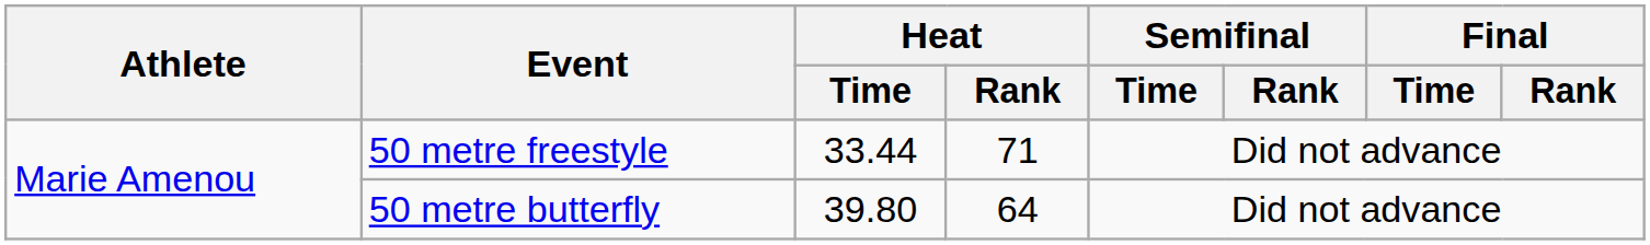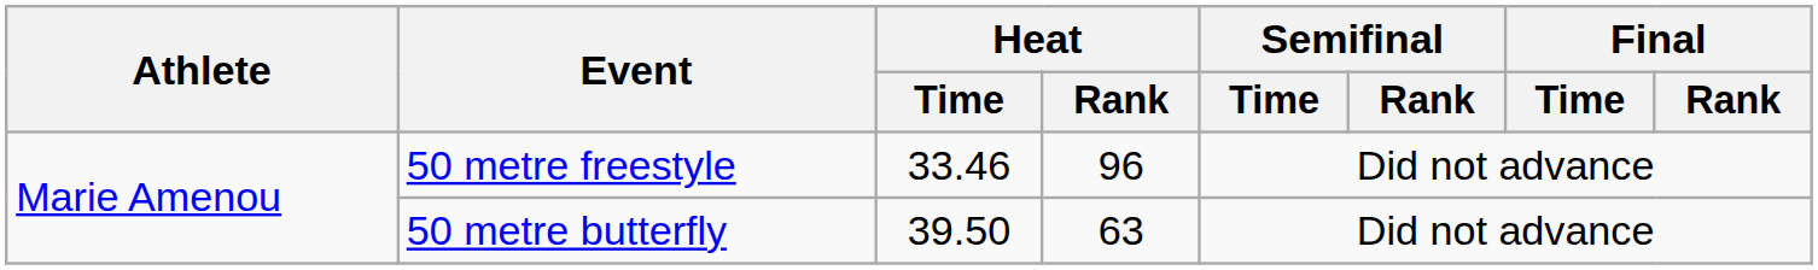50 metre freestyle | Heat / Time: 33.44 -> 33.46
50 metre freestyle | Heat / Rank: 71 -> 96
50 metre butterfly | Heat / Time: 39.80 -> 39.50
50 metre butterfly | Heat / Rank: 64 -> 63
